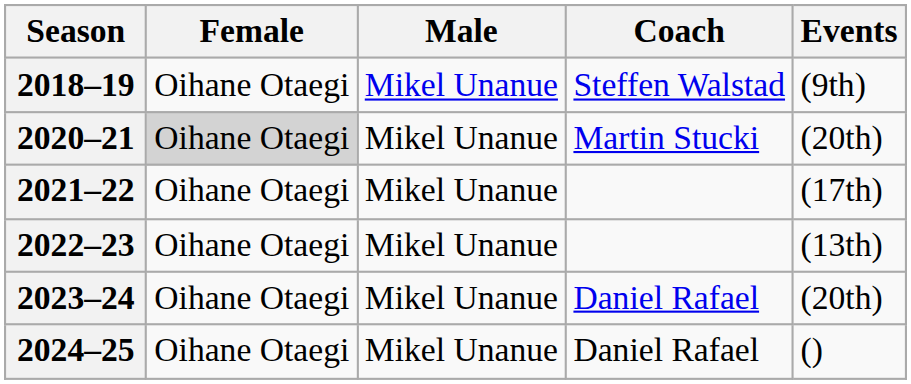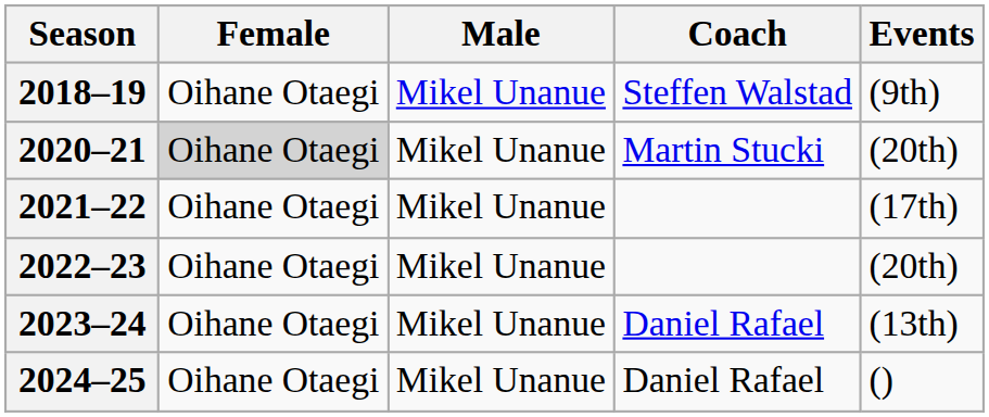2022–23 | Events: (13th) -> (20th)
2023–24 | Events: (20th) -> (13th)
